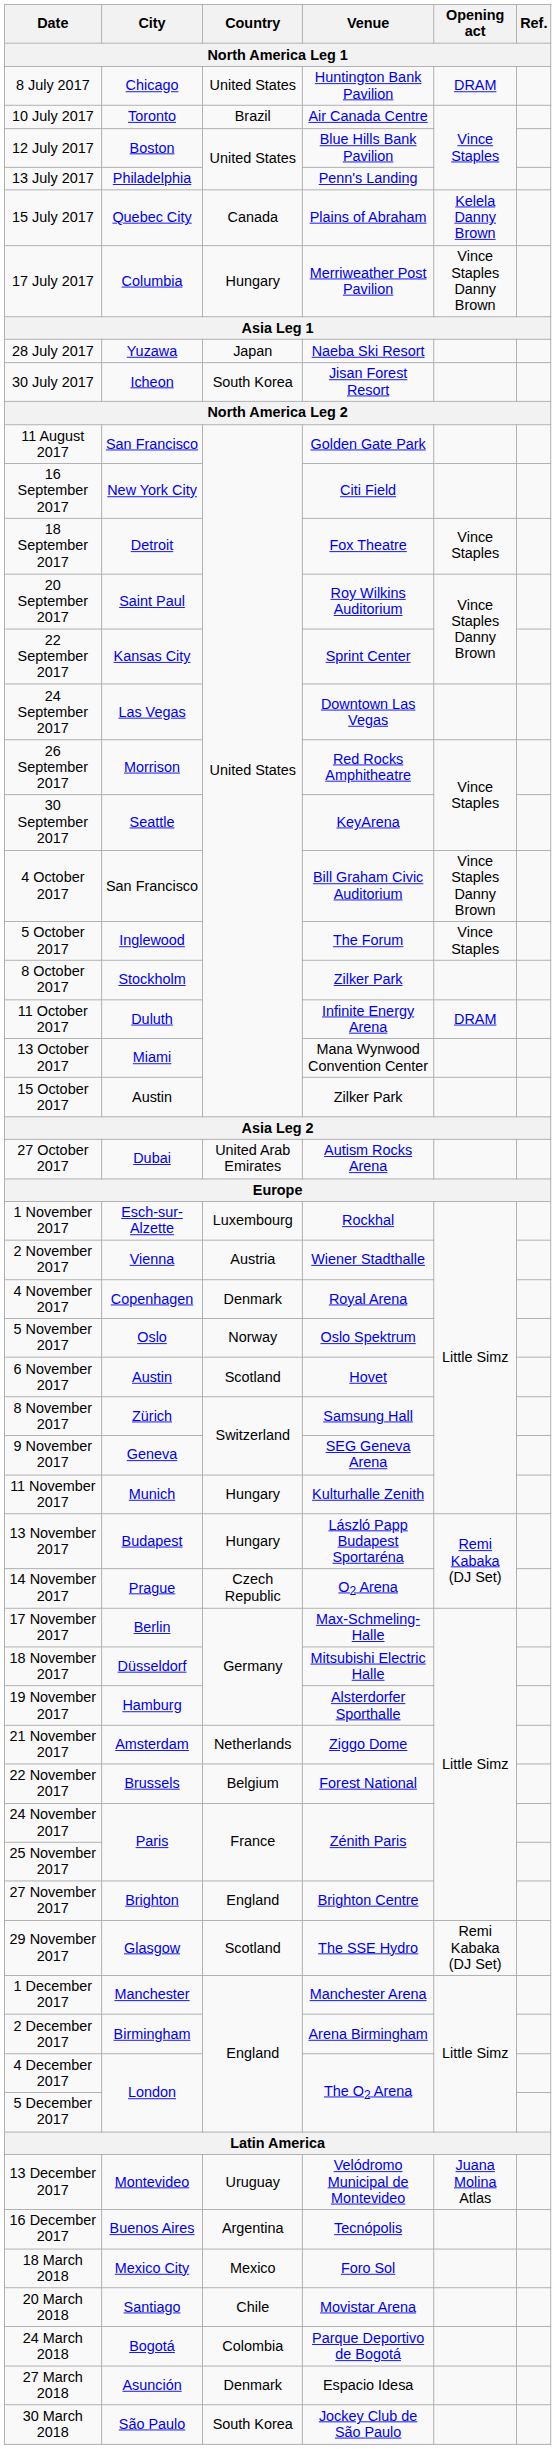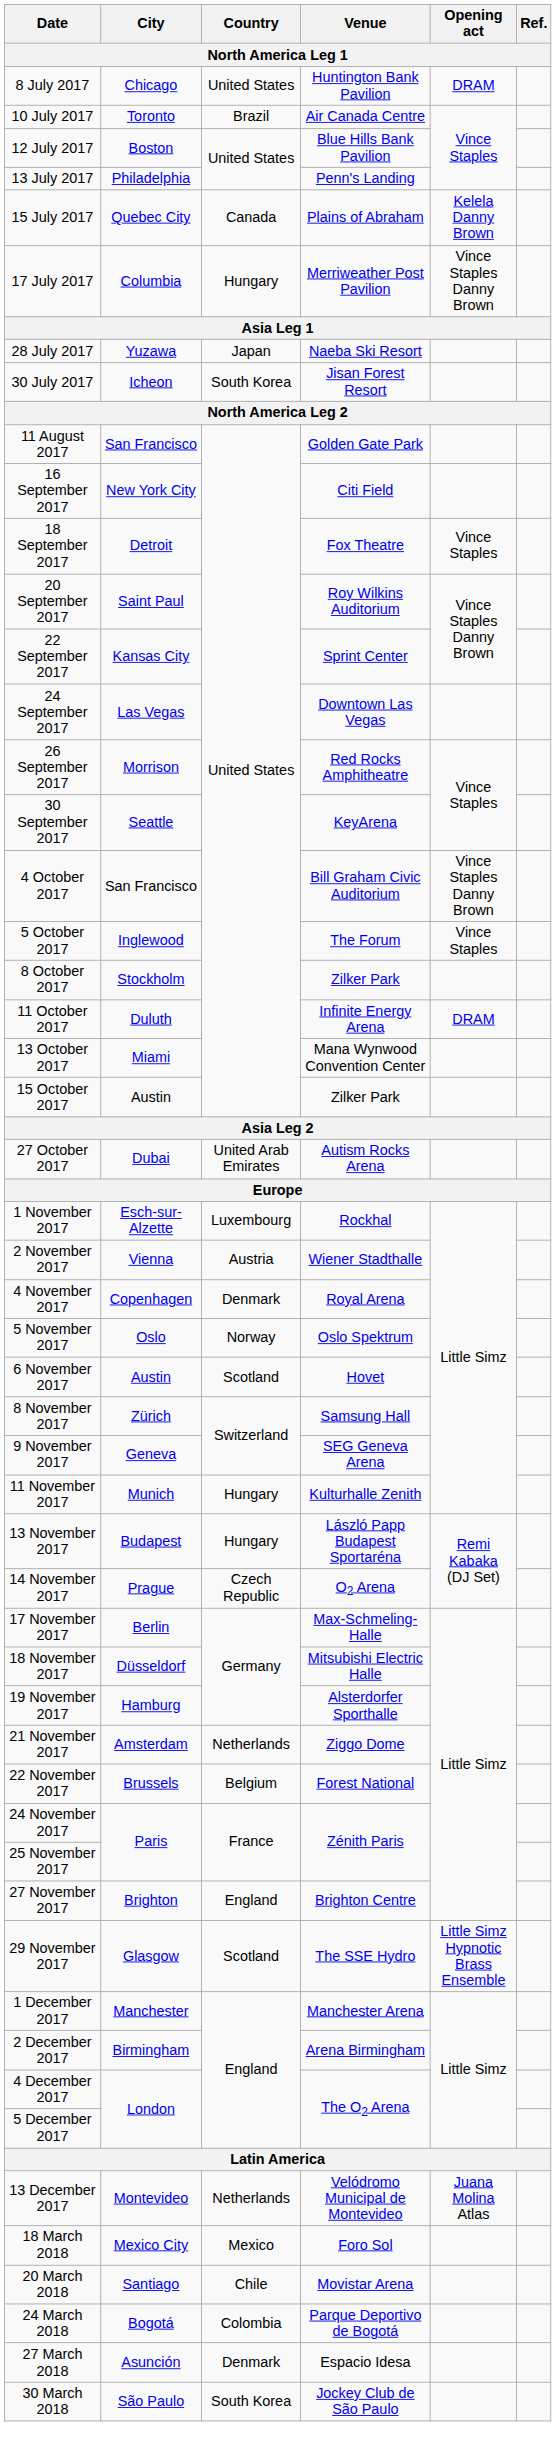29 November 2017 | Opening act: Remi Kabaka (DJ Set) -> Little Simz Hypnotic Brass Ensemble
13 December 2017 | Country: Uruguay -> Netherlands
- row: 16 December 2017 | Buenos Aires | Argentina | Tecnópolis
